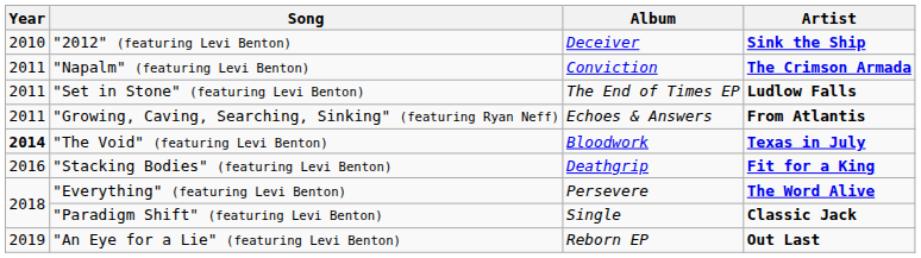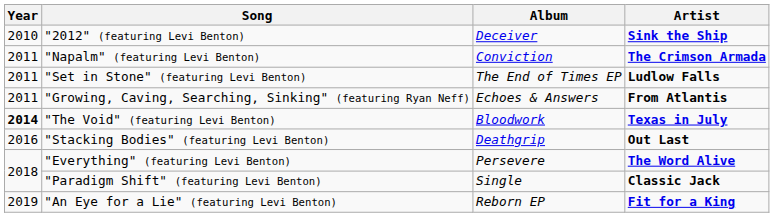"Stacking Bodies" (featuring Levi Benton) | Artist: Fit for a King -> Out Last
"An Eye for a Lie" (featuring Levi Benton) | Artist: Out Last -> Fit for a King
